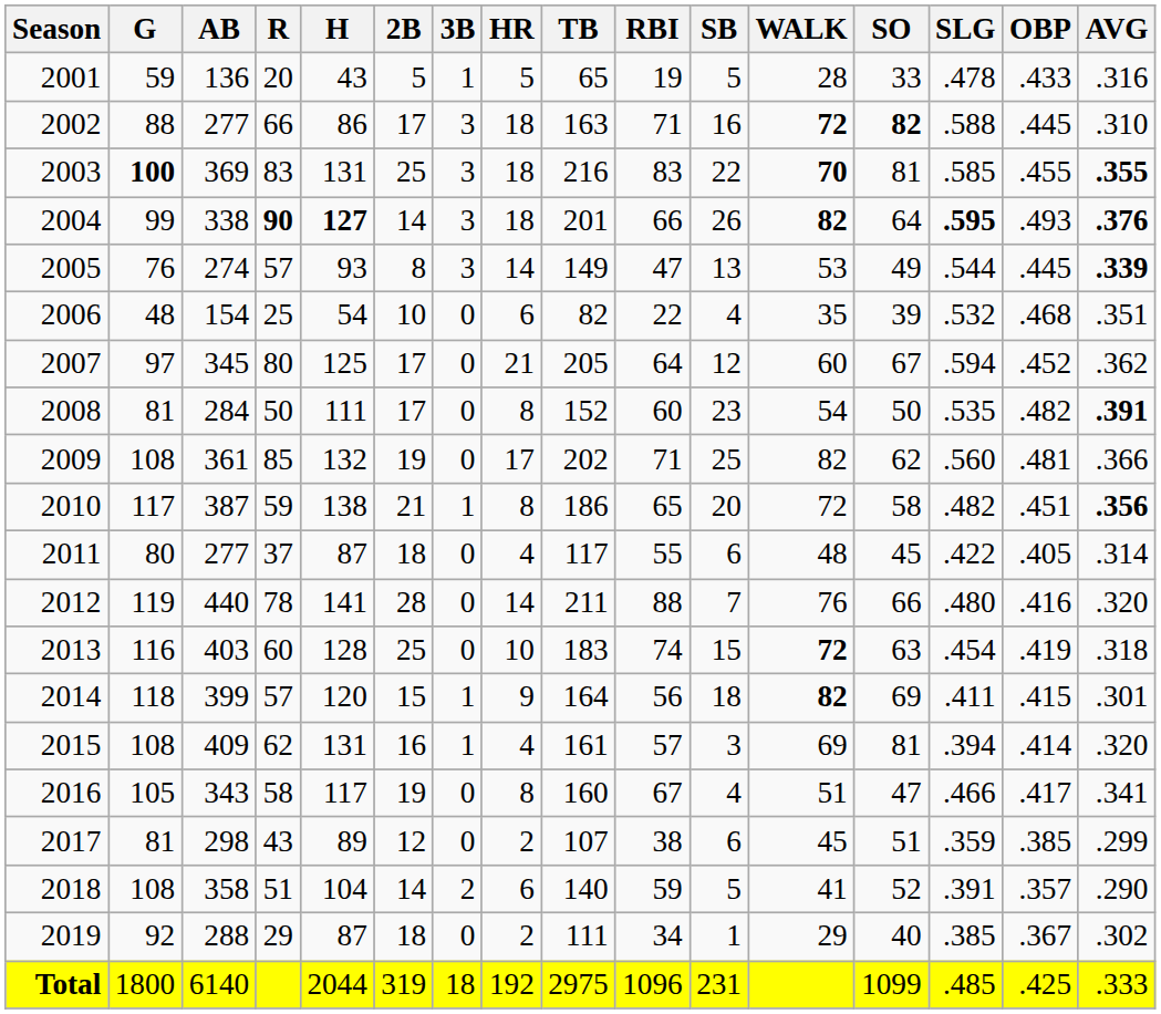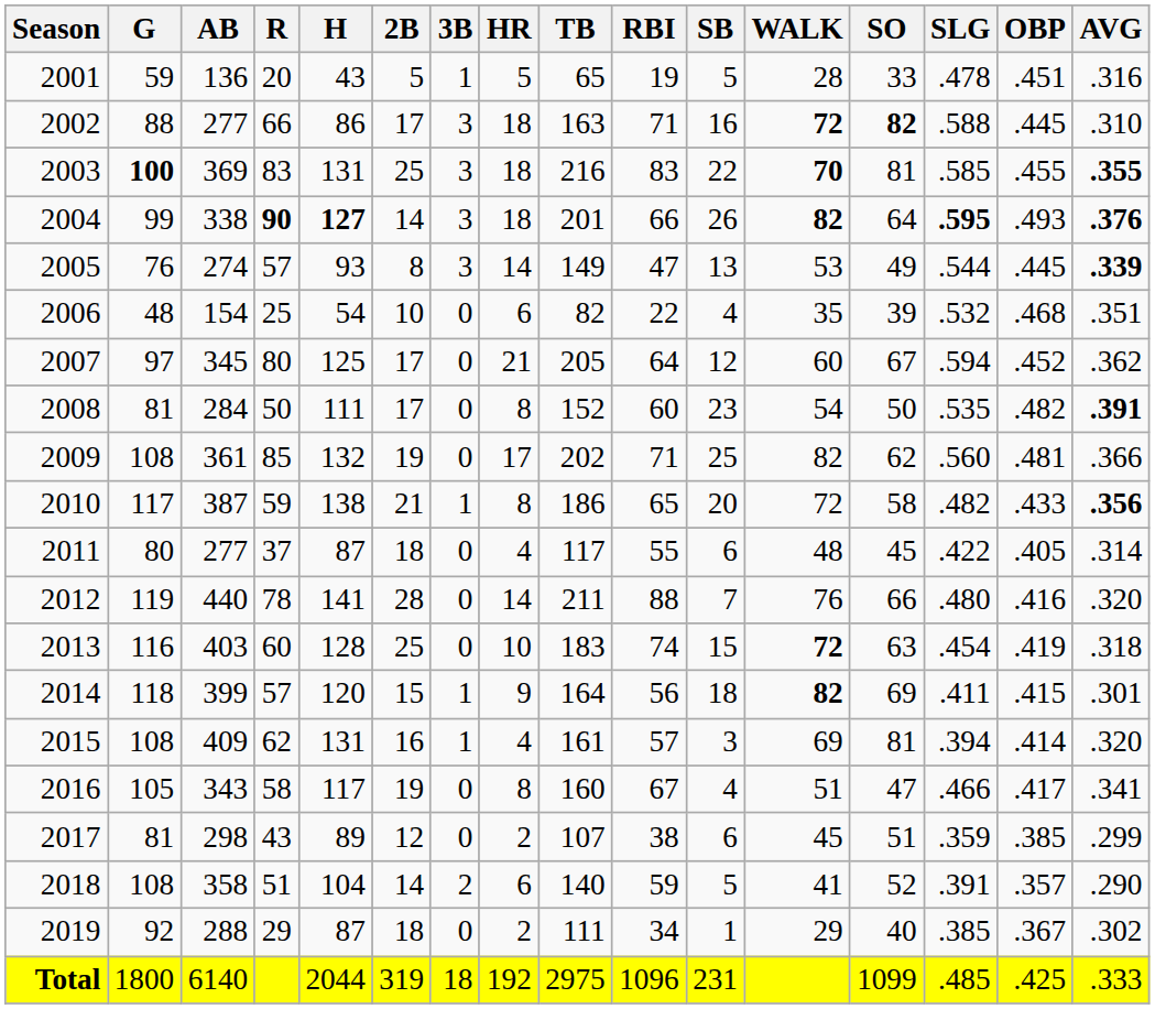2001 | OBP: .433 -> .451
2010 | OBP: .451 -> .433
